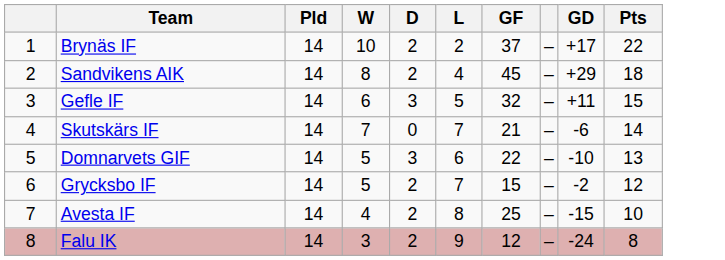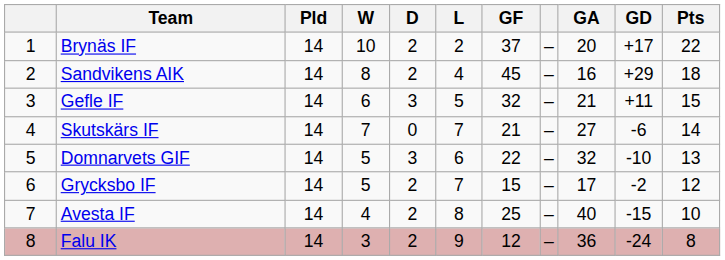+ column: GA | 20 | 16 | 21 | 27 | 32 | 17 | 40 | 36
